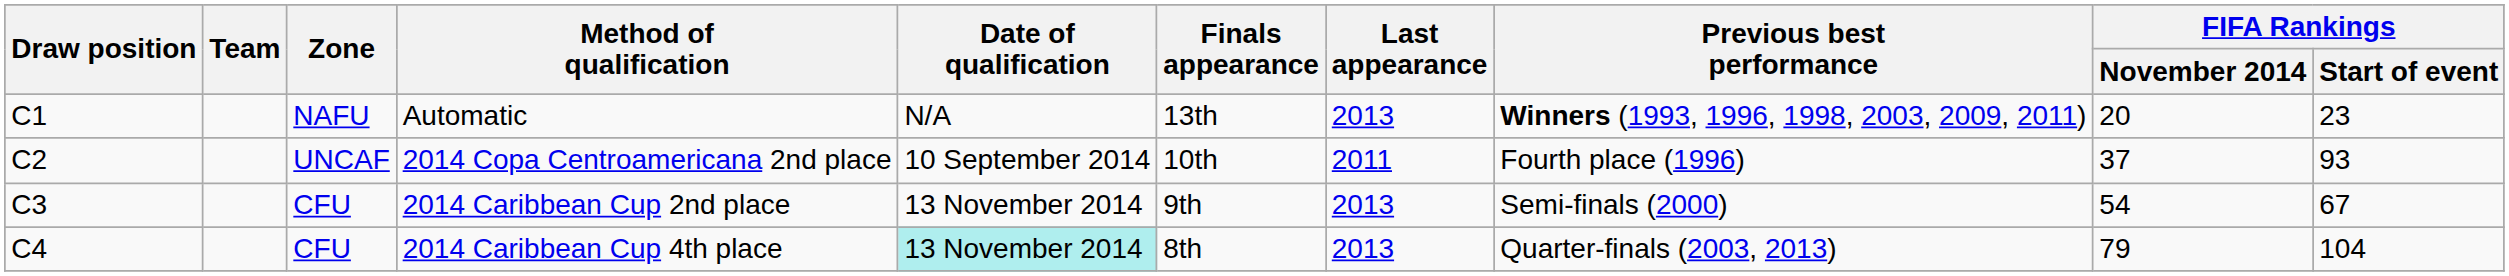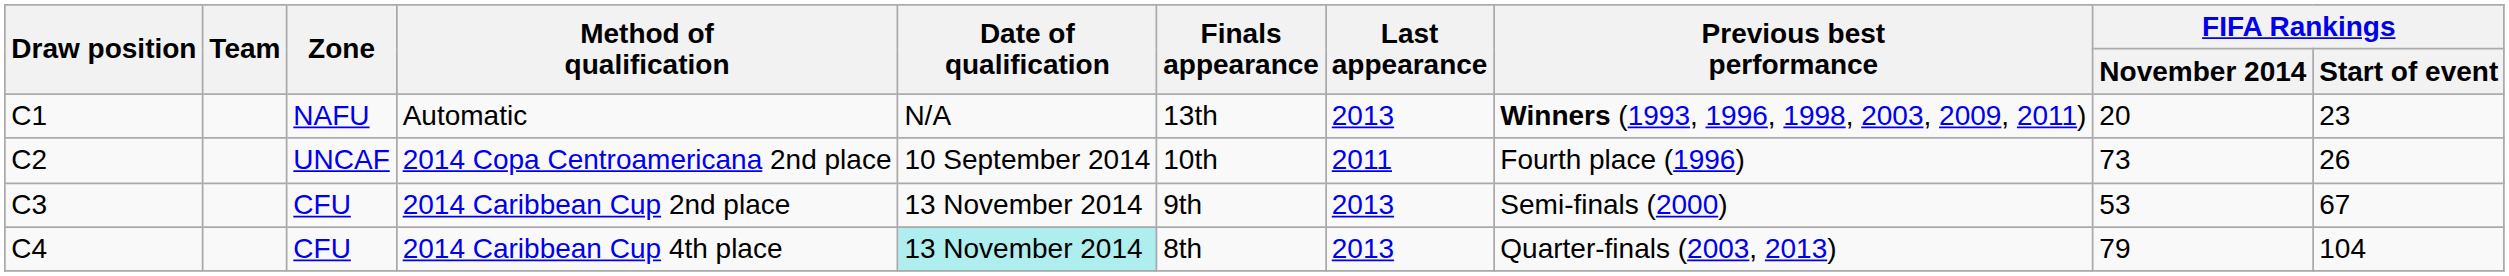2014 Copa Centroamericana 2nd place | FIFA Rankings / November 2014: 37 -> 73
2014 Copa Centroamericana 2nd place | FIFA Rankings / Start of event: 93 -> 26
2014 Caribbean Cup 2nd place | FIFA Rankings / November 2014: 54 -> 53
